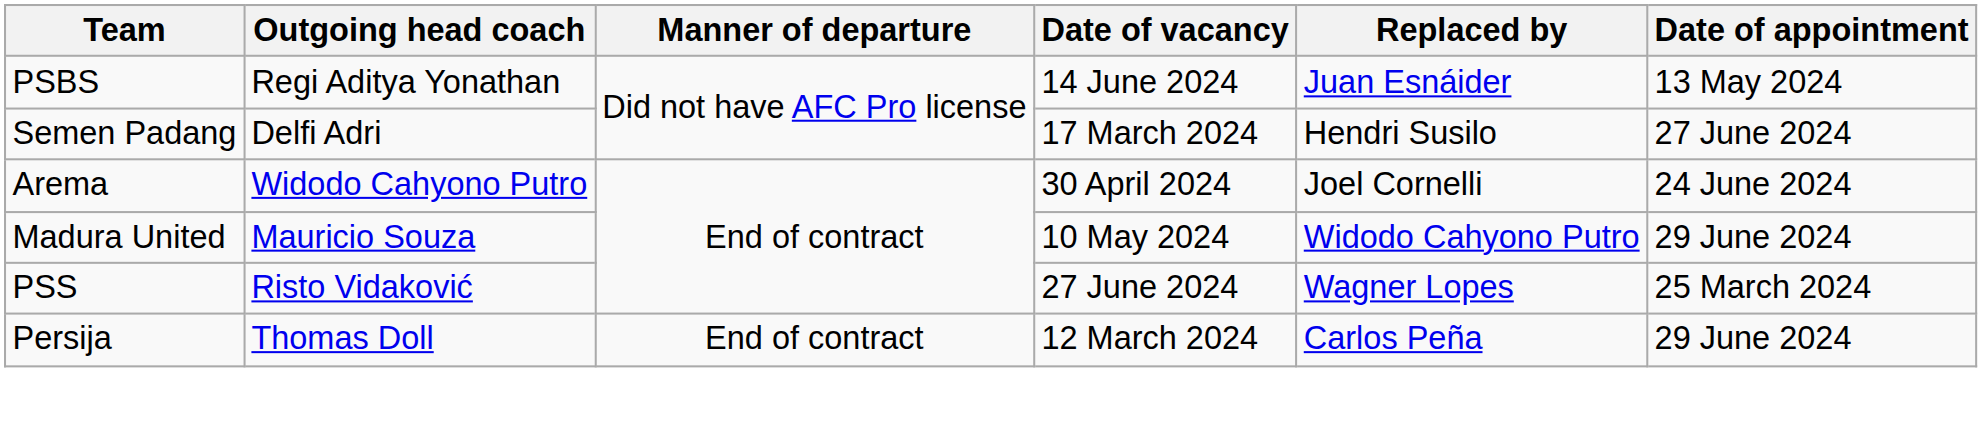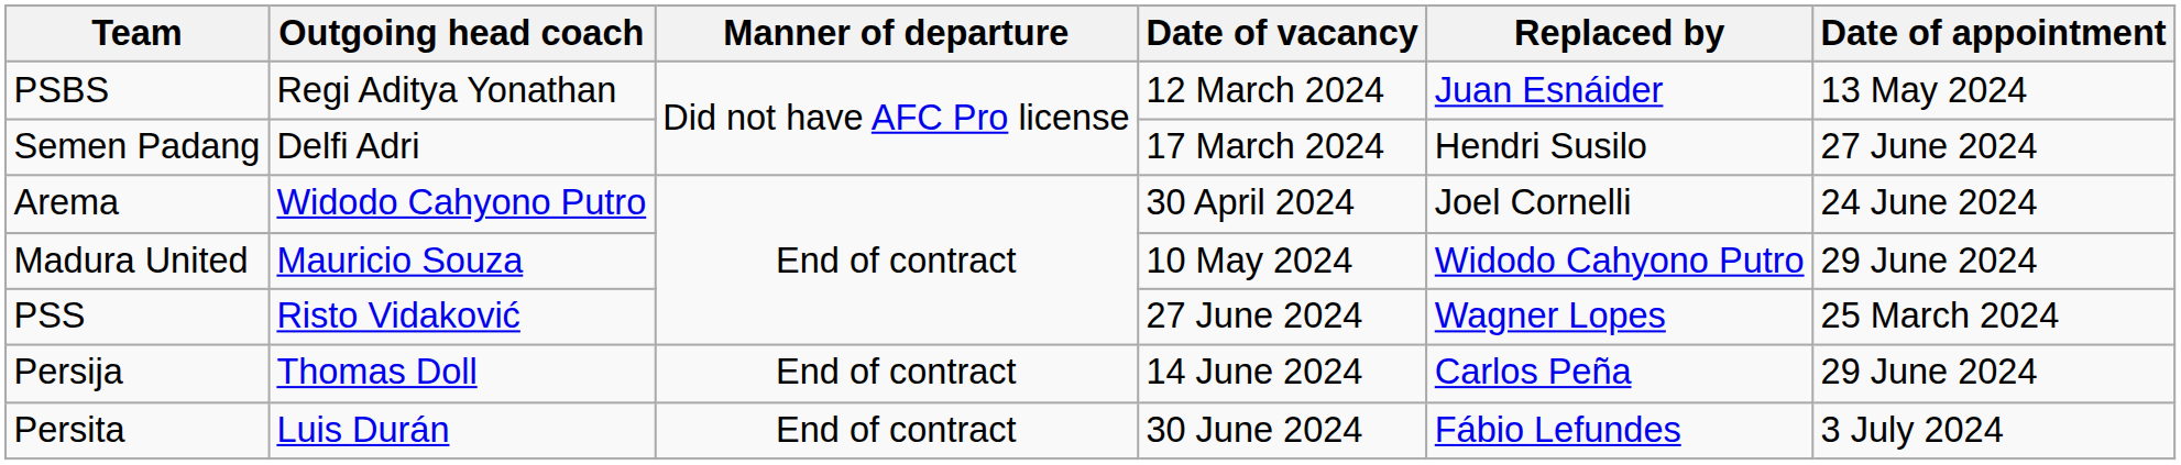PSBS | Date of vacancy: 14 June 2024 -> 12 March 2024
Persija | Date of vacancy: 12 March 2024 -> 14 June 2024
+ row: Persita | Luis Durán | End of contract | 30 June 2024 | Fábio Lefundes | 3 July 2024
